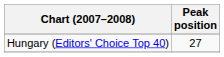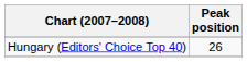Hungary (Editors' Choice Top 40) | Peak position: 27 -> 26
